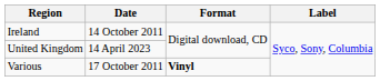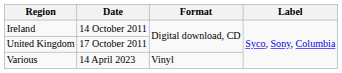United Kingdom | Date: 14 April 2023 -> 17 October 2011
Various | Date: 17 October 2011 -> 14 April 2023
Various | Format: bold -> normal
